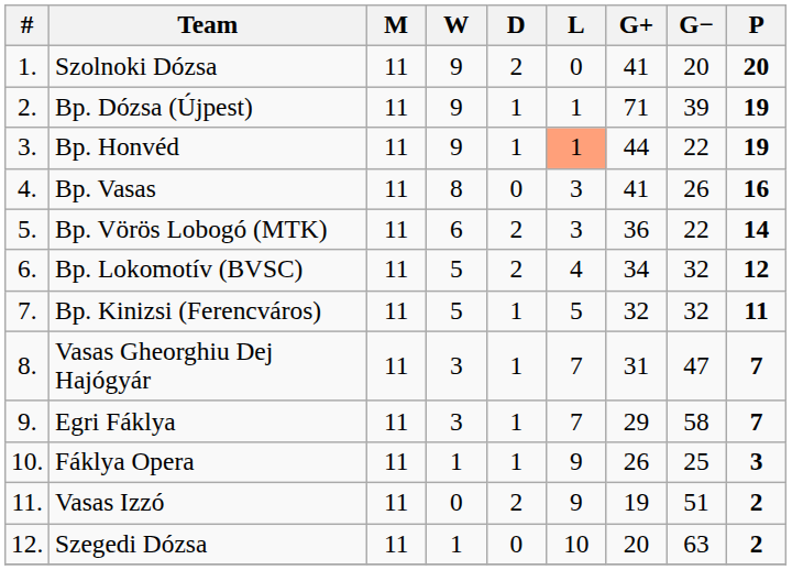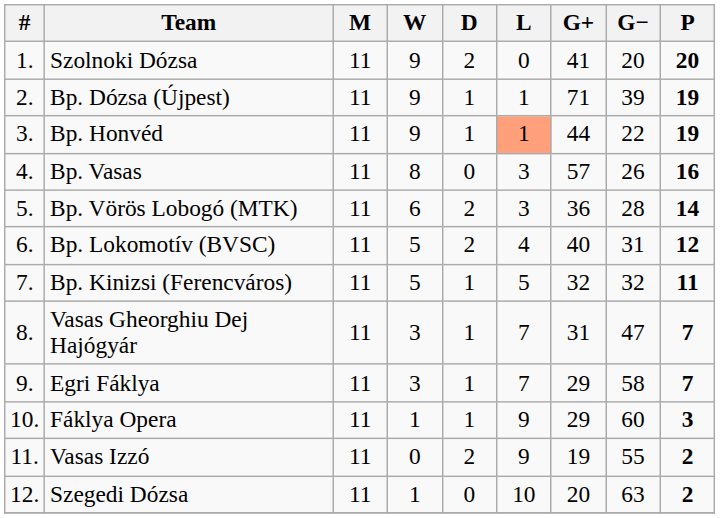Bp. Vasas | G+: 41 -> 57
Bp. Vörös Lobogó (MTK) | G−: 22 -> 28
Bp. Lokomotív (BVSC) | G+: 34 -> 40
Bp. Lokomotív (BVSC) | G−: 32 -> 31
Fáklya Opera | G+: 26 -> 29
Fáklya Opera | G−: 25 -> 60
Vasas Izzó | G−: 51 -> 55
